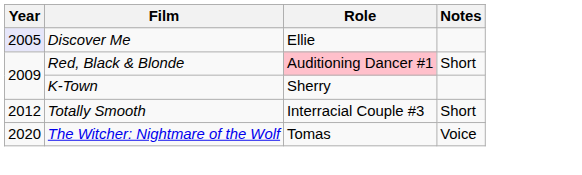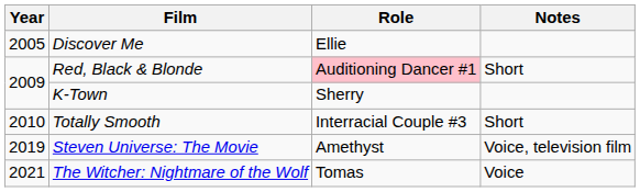Discover Me | Year: lavender background -> no background
Totally Smooth | Year: 2012 -> 2010
+ row: 2019 | Steven Universe: The Movie | Amethyst | Voice, television film
The Witcher: Nightmare of the Wolf | Year: 2020 -> 2021
